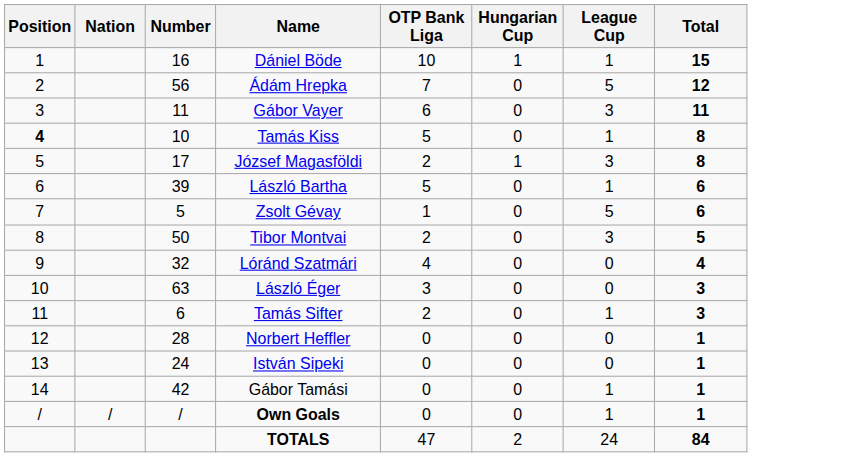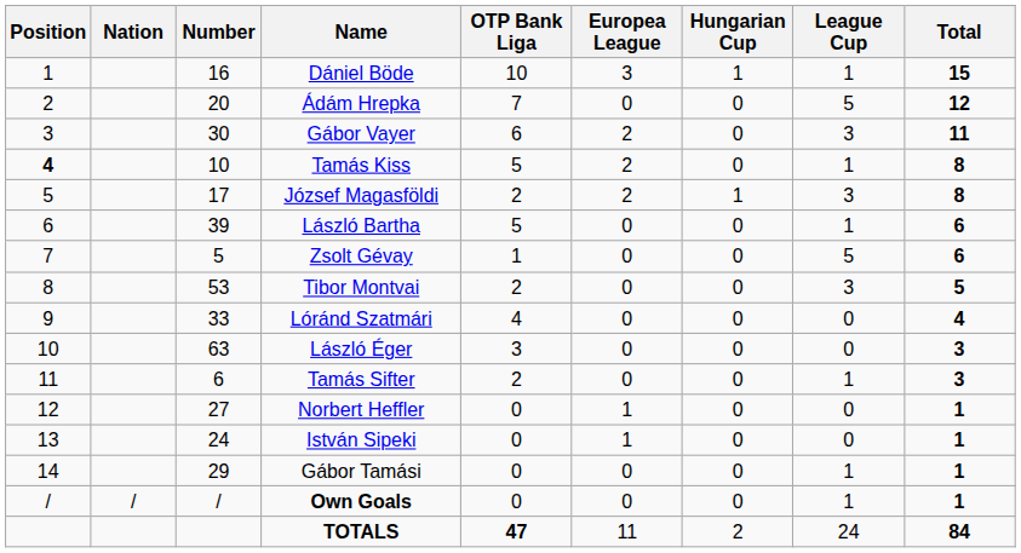+ column: Europea League | 3 | 0 | 2 | 2 | 2 | 0 | 0 | 0 | 0 | 0 | 0 | 1 | 1 | 0 | 0 | 11
Ádám Hrepka | Number: 56 -> 20
Gábor Vayer | Number: 11 -> 30
Tibor Montvai | Number: 50 -> 53
Lóránd Szatmári | Number: 32 -> 33
Norbert Heffler | Number: 28 -> 27
Gábor Tamási | Number: 42 -> 29
TOTALS | OTP Bank Liga: normal -> bold
